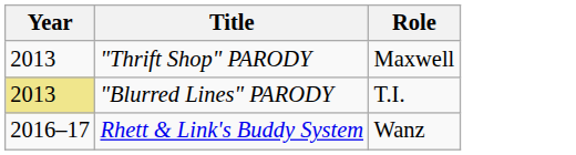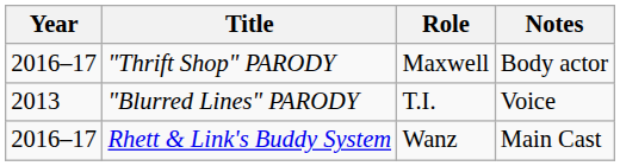+ column: Notes | Body actor | Voice | Main Cast
"Thrift Shop" PARODY | Year: 2013 -> 2016–17
"Blurred Lines" PARODY | Year: khaki background -> no background
